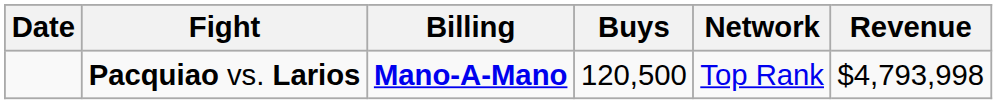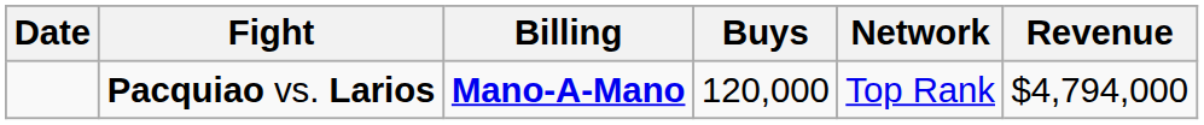Pacquiao vs. Larios | Buys: 120,500 -> 120,000
Pacquiao vs. Larios | Revenue: $4,793,998 -> $4,794,000
